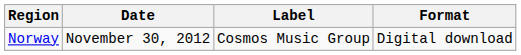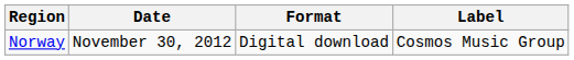columns swapped: Format <-> Label
